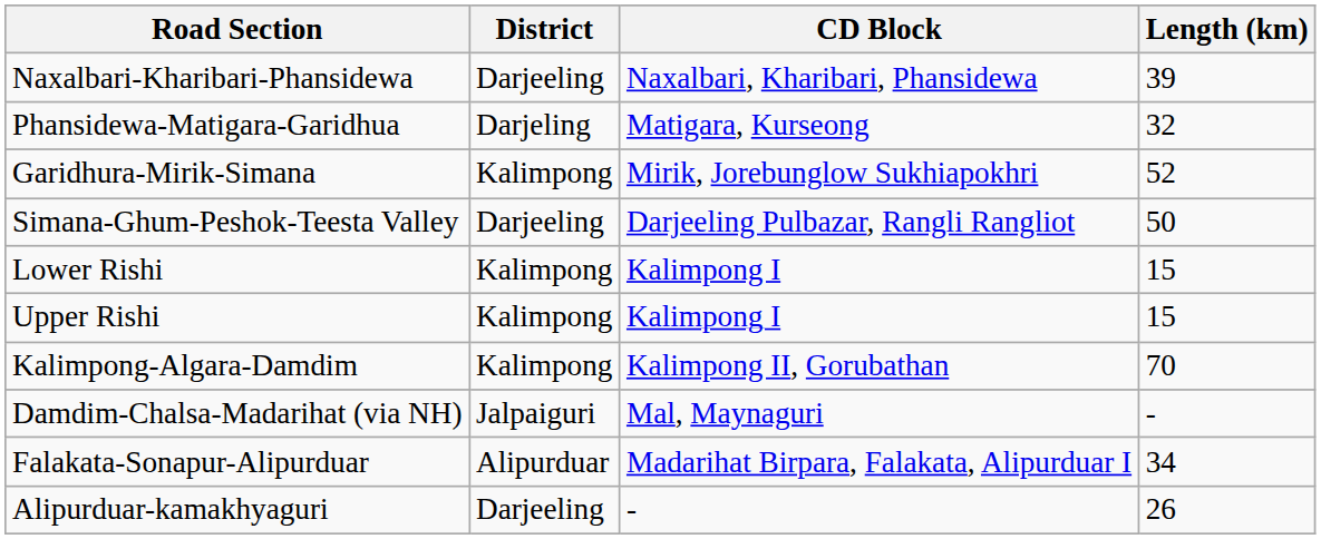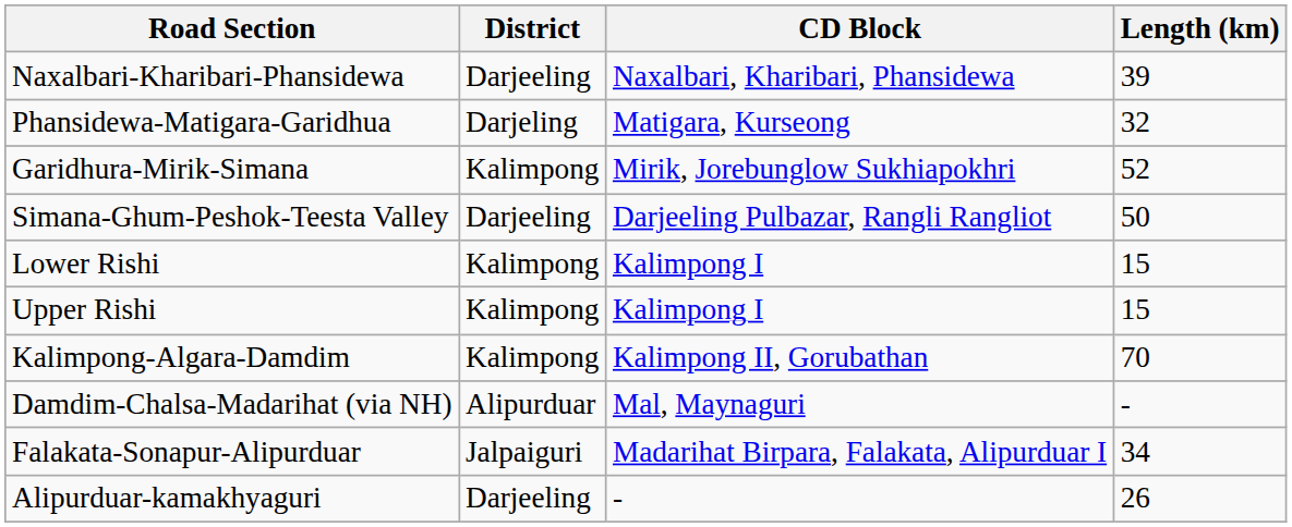Damdim-Chalsa-Madarihat (via NH) | District: Jalpaiguri -> Alipurduar
Falakata-Sonapur-Alipurduar | District: Alipurduar -> Jalpaiguri
